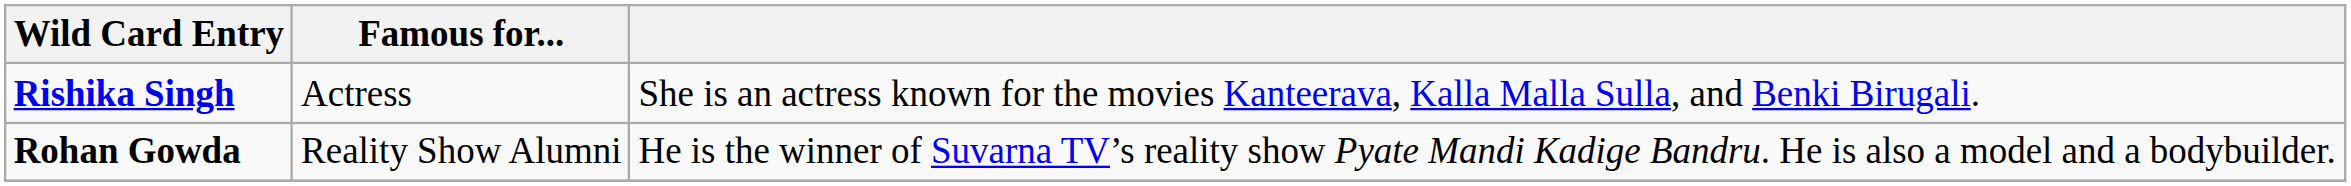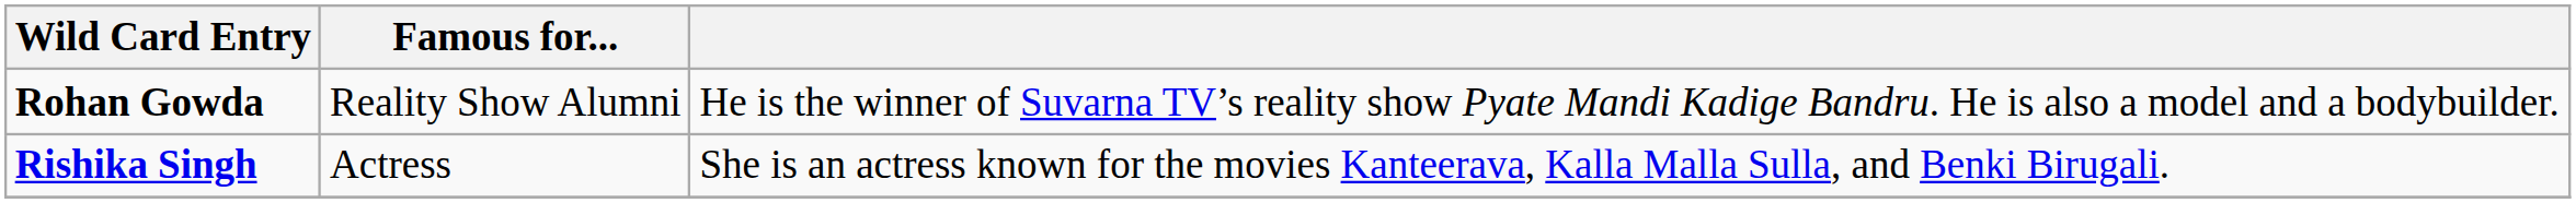rows swapped: Rohan Gowda <-> Rishika Singh
